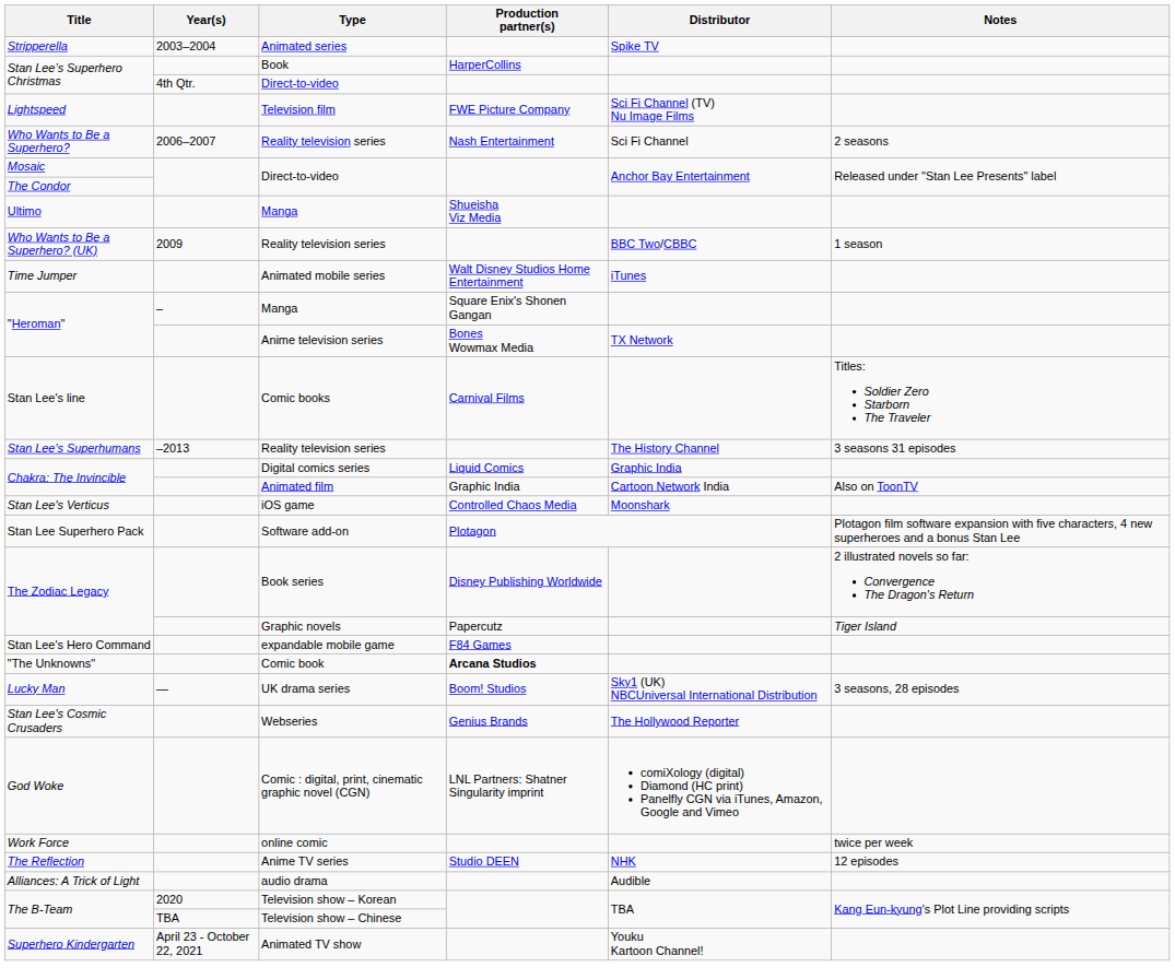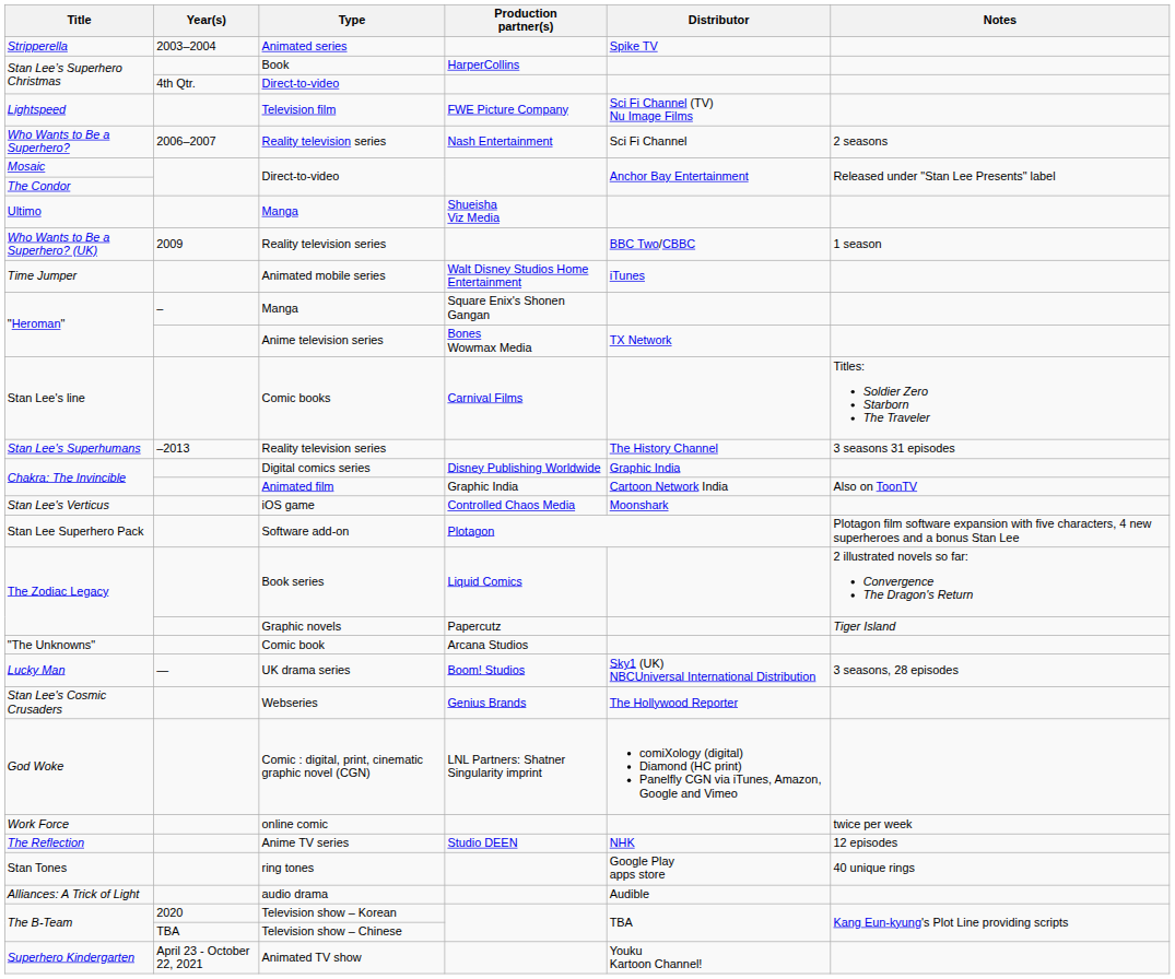Chakra: The Invincible / Digital comics series | Production partner(s): Liquid Comics -> Disney Publishing Worldwide
The Zodiac Legacy / Book series | Production partner(s): Disney Publishing Worldwide -> Liquid Comics
- row: Stan Lee's Hero Command | expandable mobile game | F84 Games
"The Unknowns" | Production partner(s): bold -> normal
+ row: Stan Tones | ring tones | Google Play apps store | 40 unique rings
